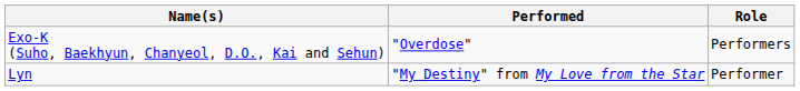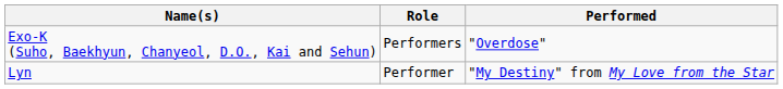columns swapped: Role <-> Performed
